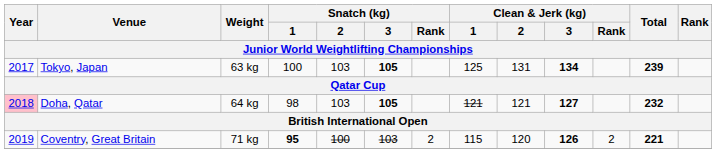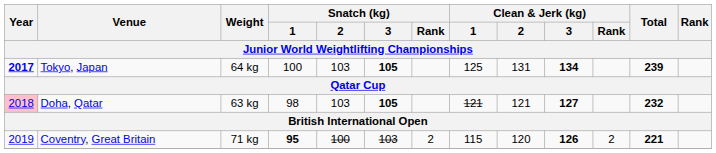Tokyo, Japan | Year: normal -> bold
Tokyo, Japan | Weight: 63 kg -> 64 kg
Doha, Qatar | Weight: 64 kg -> 63 kg
